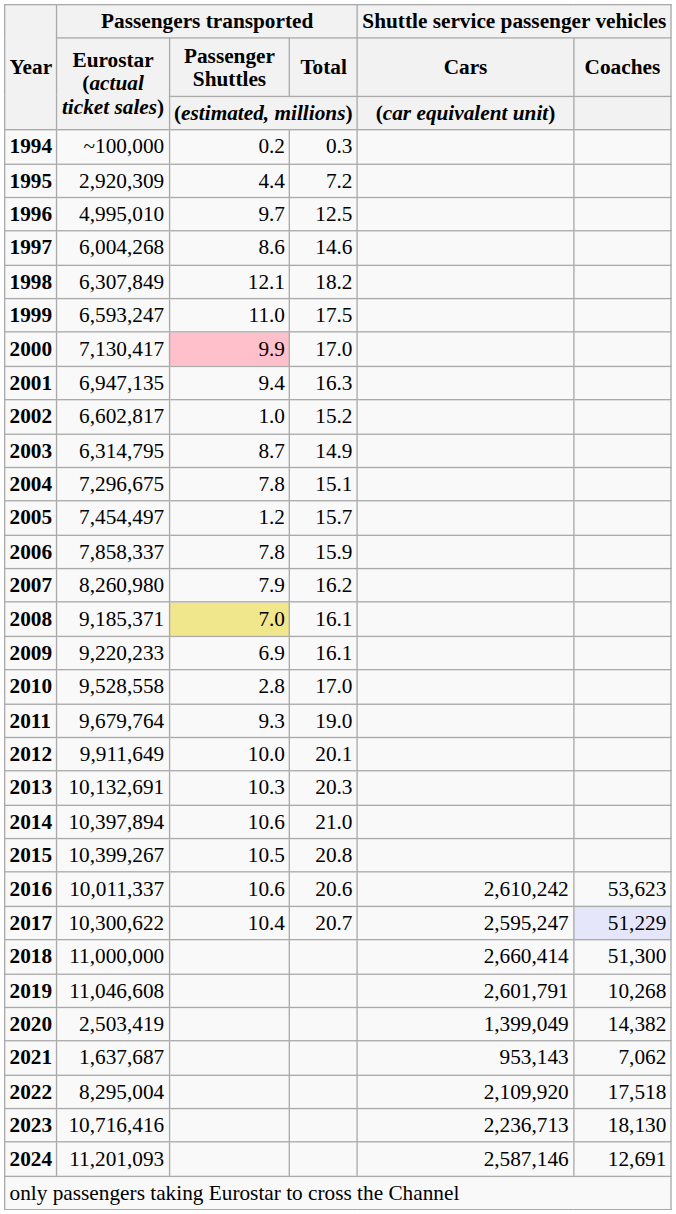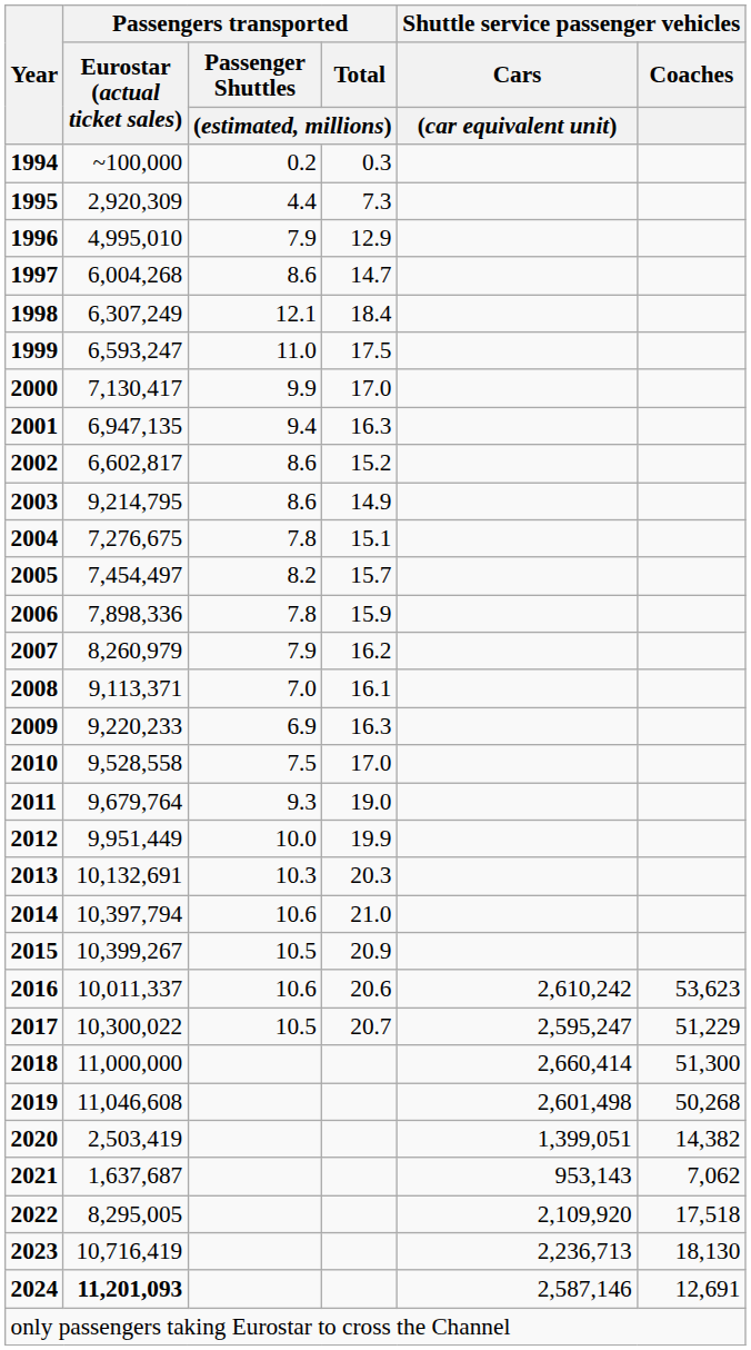1995 | Passengers transported / Total / (estimated, millions): 7.2 -> 7.3
1996 | column 3: 9.7 -> 7.9
1996 | Passengers transported / Total / (estimated, millions): 12.5 -> 12.9
1997 | Passengers transported / Total / (estimated, millions): 14.6 -> 14.7
1998 | Passengers transported / Eurostar (actual ticket sales): 6,307,849 -> 6,307,249
1998 | Passengers transported / Total / (estimated, millions): 18.2 -> 18.4
2000 | column 3: pink background -> no background
2002 | column 3: 1.0 -> 8.6
2003 | Passengers transported / Eurostar (actual ticket sales): 6,314,795 -> 9,214,795
2003 | column 3: 8.7 -> 8.6
2004 | Passengers transported / Eurostar (actual ticket sales): 7,296,675 -> 7,276,675
2005 | column 3: 1.2 -> 8.2
2006 | Passengers transported / Eurostar (actual ticket sales): 7,858,337 -> 7,898,336
2007 | Passengers transported / Eurostar (actual ticket sales): 8,260,980 -> 8,260,979
2008 | Passengers transported / Eurostar (actual ticket sales): 9,185,371 -> 9,113,371
2008 | column 3: khaki background -> no background
2009 | Passengers transported / Total / (estimated, millions): 16.1 -> 16.3
2010 | column 3: 2.8 -> 7.5
2012 | Passengers transported / Eurostar (actual ticket sales): 9,911,649 -> 9,951,449
2012 | Passengers transported / Total / (estimated, millions): 20.1 -> 19.9
2014 | Passengers transported / Eurostar (actual ticket sales): 10,397,894 -> 10,397,794
2015 | Passengers transported / Total / (estimated, millions): 20.8 -> 20.9
2017 | Passengers transported / Eurostar (actual ticket sales): 10,300,622 -> 10,300,022
2017 | column 3: 10.4 -> 10.5
2017 | Shuttle service passenger vehicles / Coaches: lavender background -> no background
2019 | column 5: 2,601,791 -> 2,601,498
2019 | Shuttle service passenger vehicles / Coaches: 10,268 -> 50,268
2020 | column 5: 1,399,049 -> 1,399,051
2022 | Passengers transported / Eurostar (actual ticket sales): 8,295,004 -> 8,295,005
2023 | Passengers transported / Eurostar (actual ticket sales): 10,716,416 -> 10,716,419
2024 | Passengers transported / Eurostar (actual ticket sales): normal -> bold
